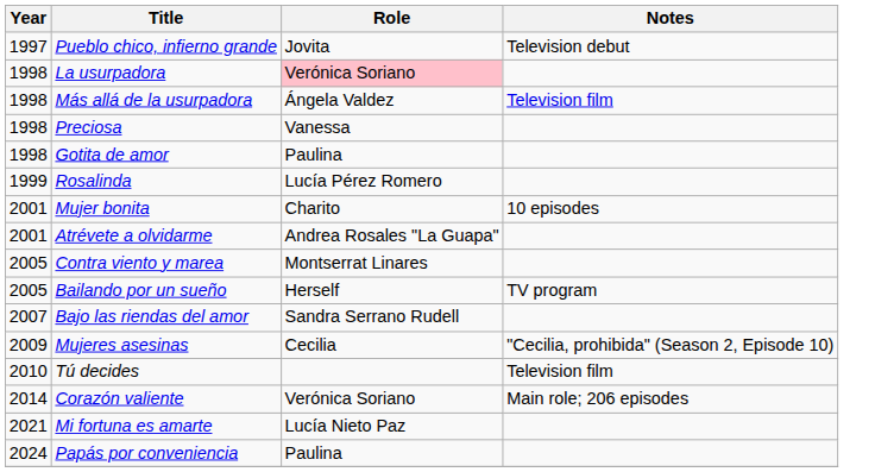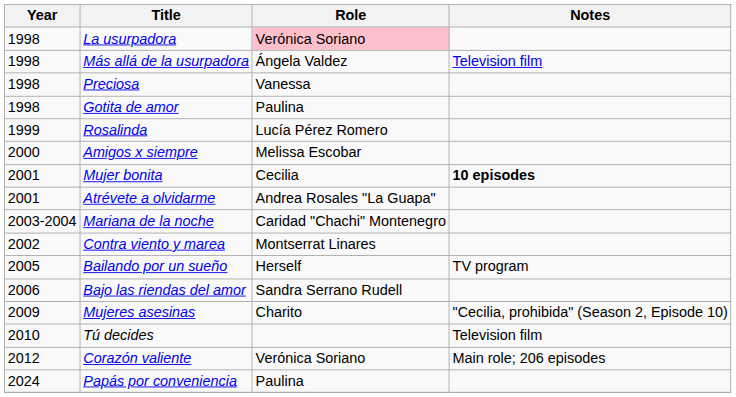- row: 1997 | Pueblo chico, infierno grande | Jovita | Television debut
+ row: 2000 | Amigos x siempre | Melissa Escobar
Mujer bonita | Role: Charito -> Cecilia
Mujer bonita | Notes: normal -> bold
+ row: 2003-2004 | Mariana de la noche | Caridad "Chachi" Montenegro
Contra viento y marea | Year: 2005 -> 2002
Bajo las riendas del amor | Year: 2007 -> 2006
Mujeres asesinas | Role: Cecilia -> Charito
Corazón valiente | Year: 2014 -> 2012
- row: 2021 | Mi fortuna es amarte | Lucía Nieto Paz
